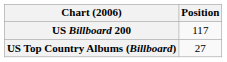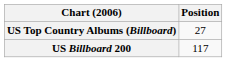rows swapped: US Billboard 200 <-> US Top Country Albums (Billboard)
